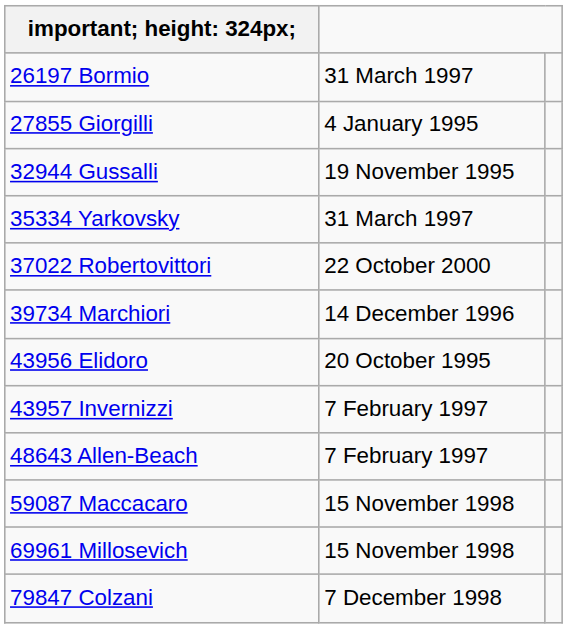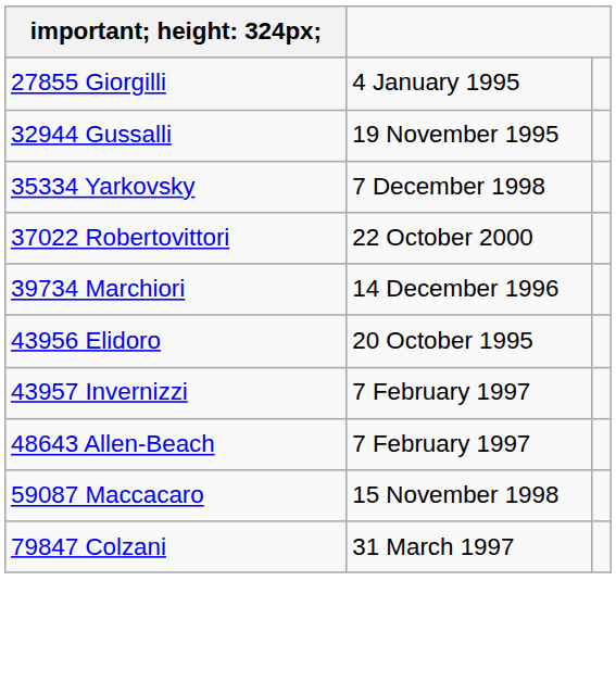- row: 26197 Bormio | 31 March 1997
35334 Yarkovsky | column 2: 31 March 1997 -> 7 December 1998
- row: 69961 Millosevich | 15 November 1998
79847 Colzani | column 2: 7 December 1998 -> 31 March 1997
